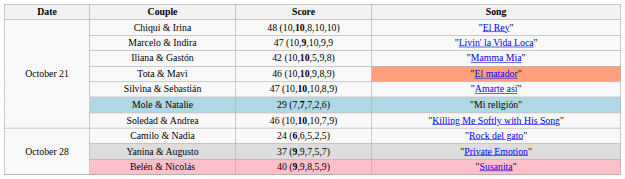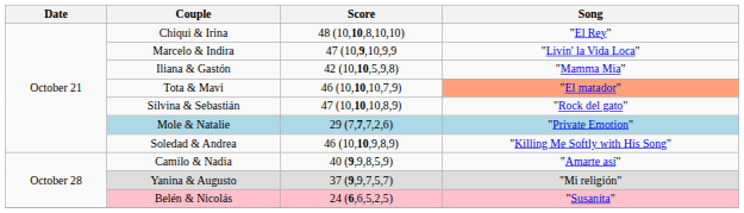Tota & Mavi | Score: 46 (10,10,9,8,9) -> 46 (10,10,10,7,9)
Silvina & Sebastián | Song: "Amarte así" -> "Rock del gato"
Mole & Natalie | Song: "Mi religión" -> "Private Emotion"
Soledad & Andrea | Score: 46 (10,10,10,7,9) -> 46 (10,10,9,8,9)
Camilo & Nadia | Score: 24 (6,6,5,2,5) -> 40 (9,9,8,5,9)
Camilo & Nadia | Song: "Rock del gato" -> "Amarte así"
Yanina & Augusto | Song: "Private Emotion" -> "Mi religión"
Belén & Nicolás | Score: 40 (9,9,8,5,9) -> 24 (6,6,5,2,5)
